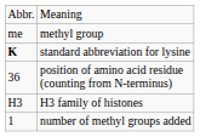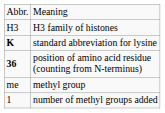rows swapped: H3 family of histones <-> methyl group
position of amino acid residue (counting from N-terminus) | column 1: normal -> bold
